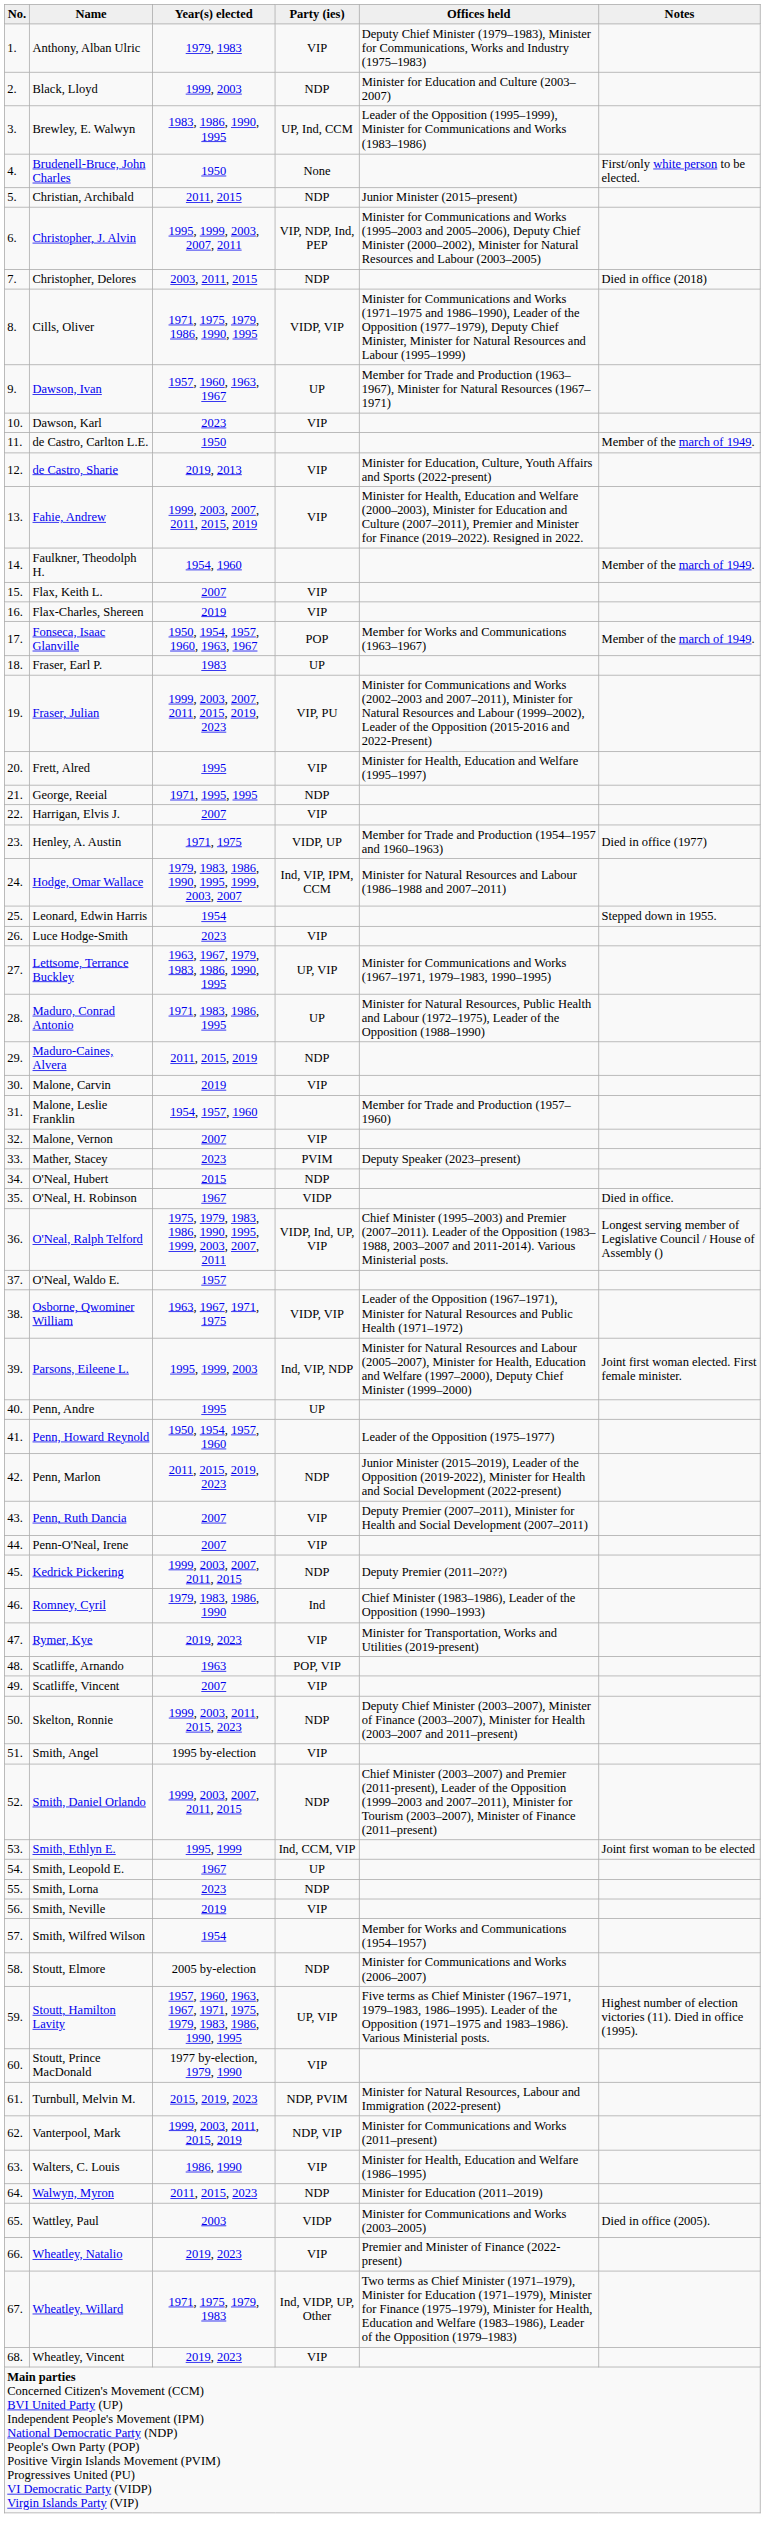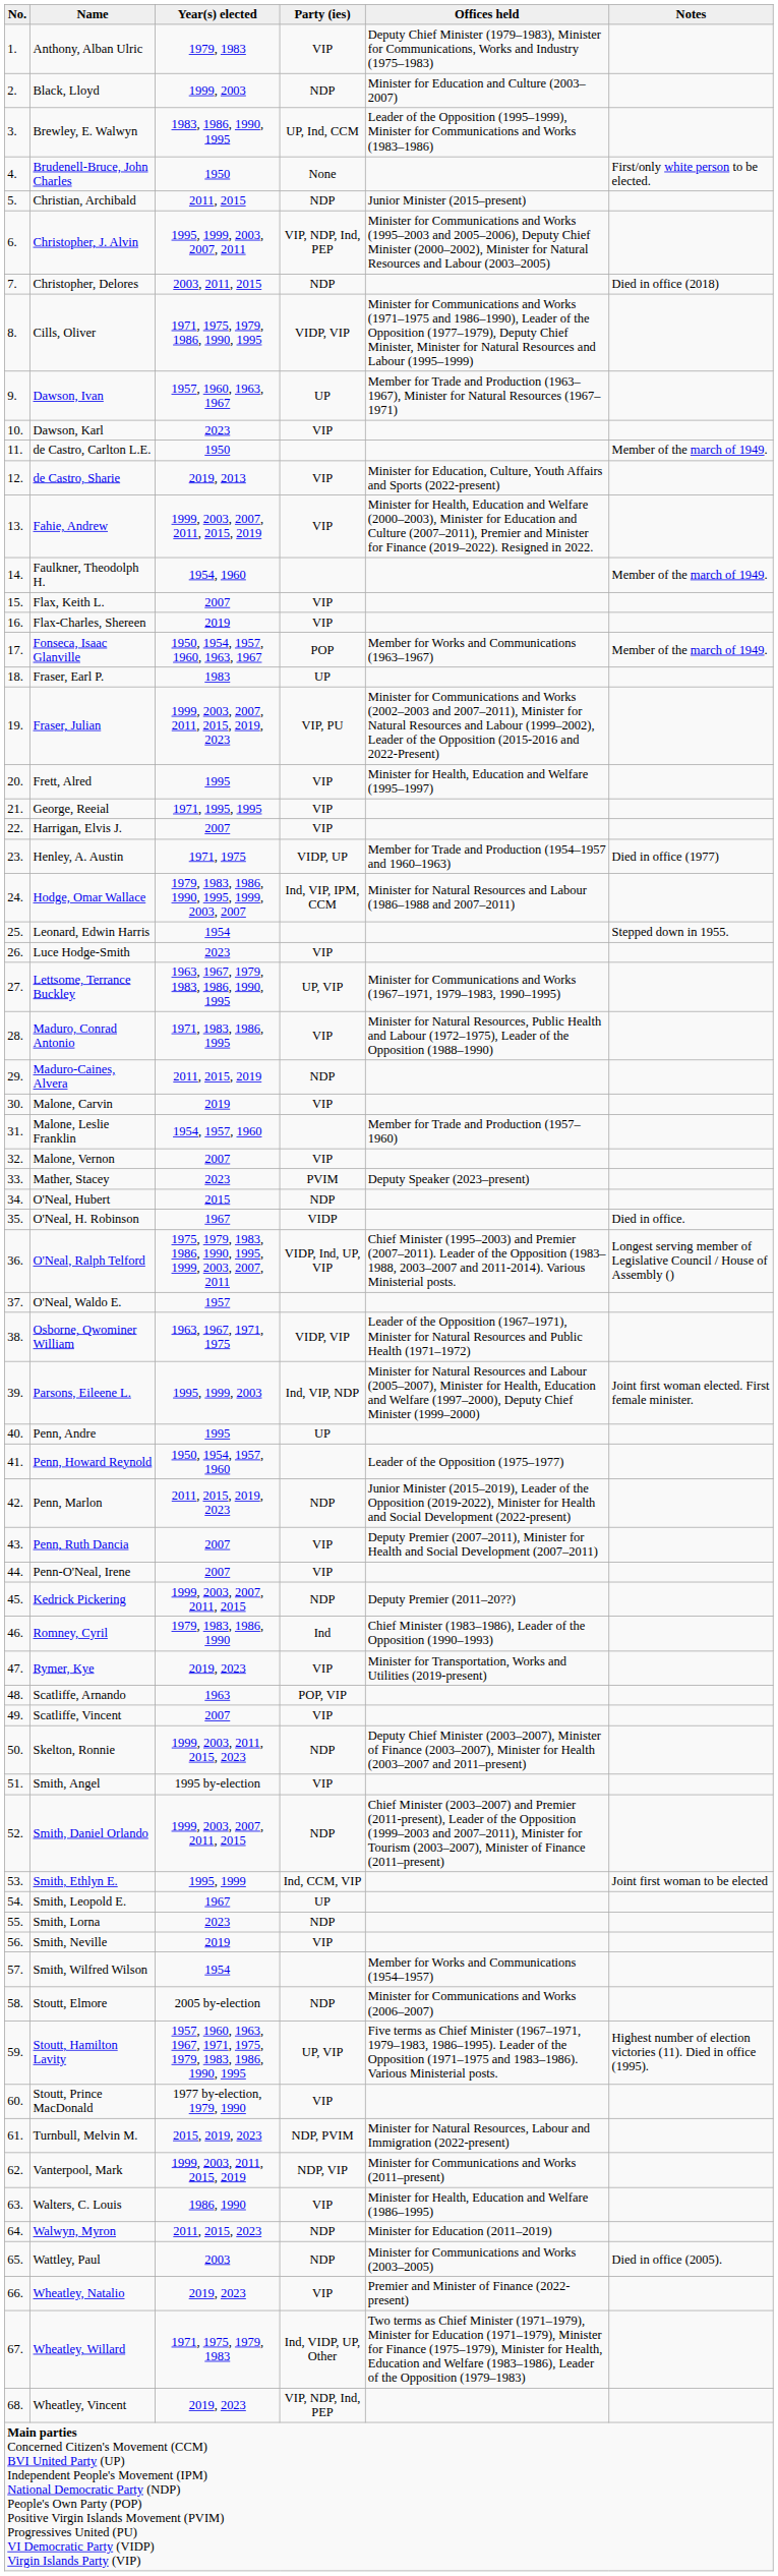George, Reeial | Party (ies): NDP -> VIP
Maduro, Conrad Antonio | Party (ies): UP -> VIP
Wattley, Paul | Party (ies): VIDP -> NDP
Wheatley, Vincent | Party (ies): VIP -> VIP, NDP, Ind, PEP
